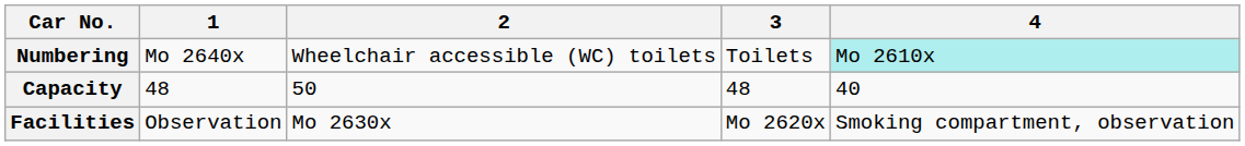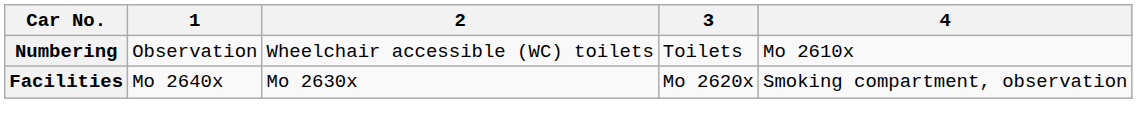Numbering | 1: Mo 2640x -> Observation
Numbering | 4: paleturquoise background -> no background
- row: Capacity | 48 | 50 | 48 | 40
Facilities | 1: Observation -> Mo 2640x
